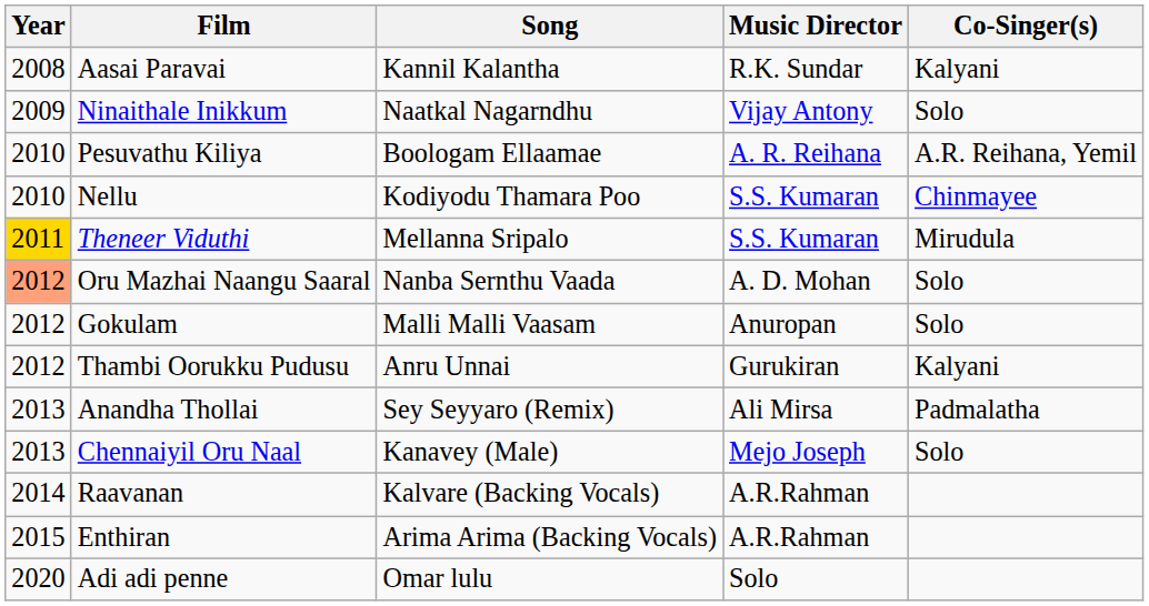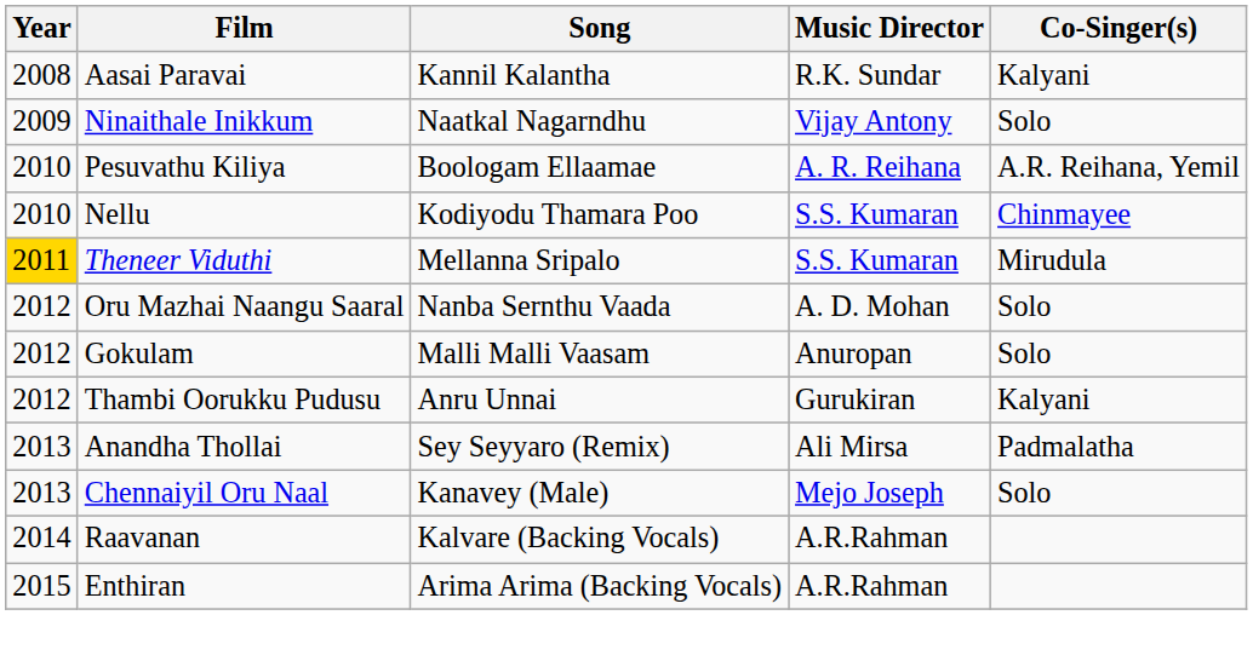Oru Mazhai Naangu Saaral | Year: lightsalmon background -> no background
- row: 2020 | Adi adi penne | Omar lulu | Solo
